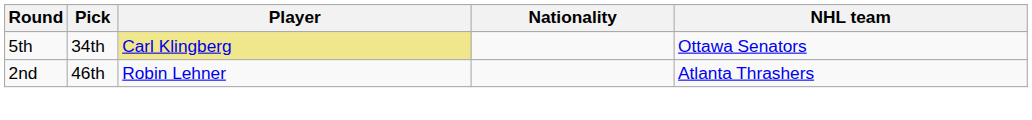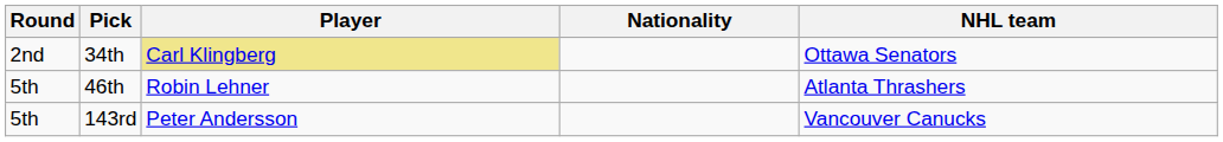34th | Round: 5th -> 2nd
46th | Round: 2nd -> 5th
+ row: 5th | 143rd | Peter Andersson | Vancouver Canucks
